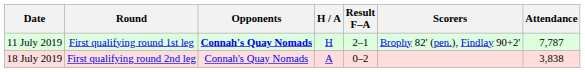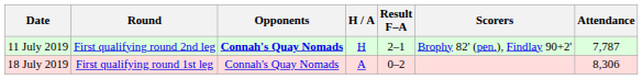11 July 2019 | Round: First qualifying round 1st leg -> First qualifying round 2nd leg
18 July 2019 | Round: First qualifying round 2nd leg -> First qualifying round 1st leg
18 July 2019 | Attendance: 3,838 -> 8,306
